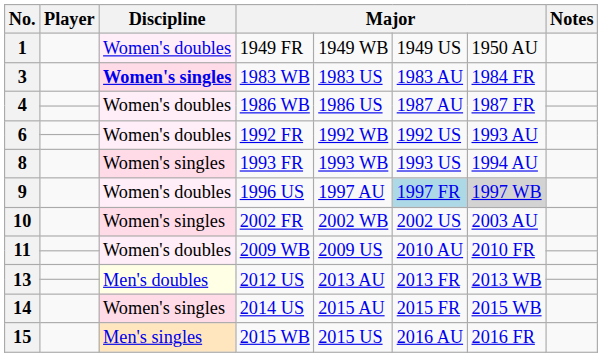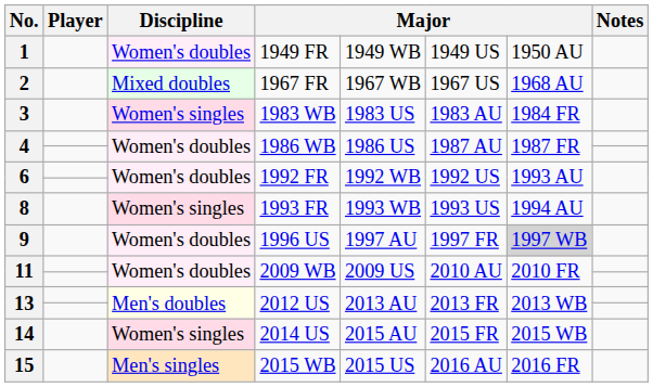+ row: 2 | Mixed doubles | 1967 FR | 1967 WB | 1967 US | 1968 AU
3 | Discipline: bold -> normal
9 | column 6: lightblue background -> no background
- row: 10 | Women's singles | 2002 FR | 2002 WB | 2002 US | 2003 AU
